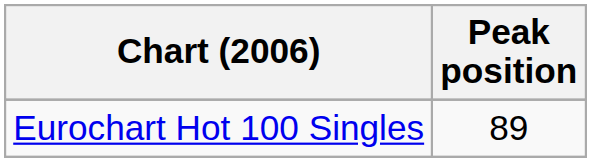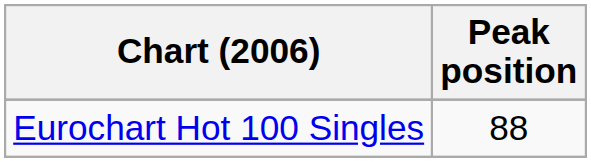Eurochart Hot 100 Singles | Peak position: 89 -> 88
